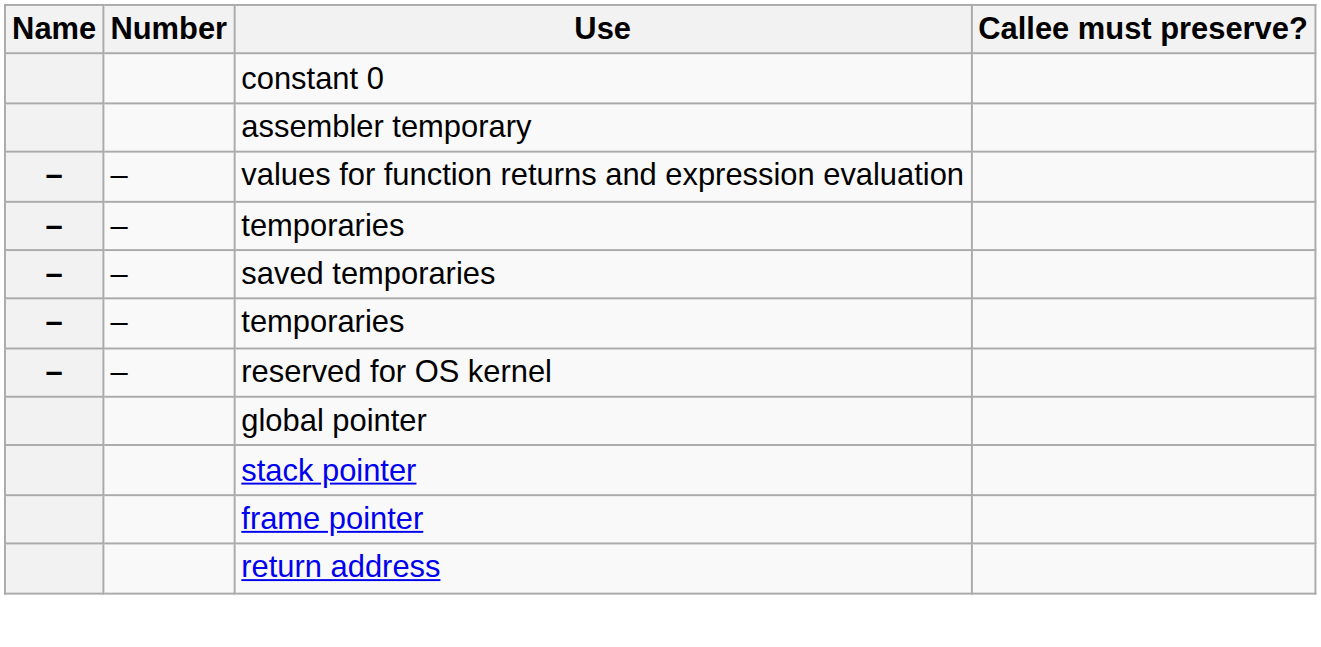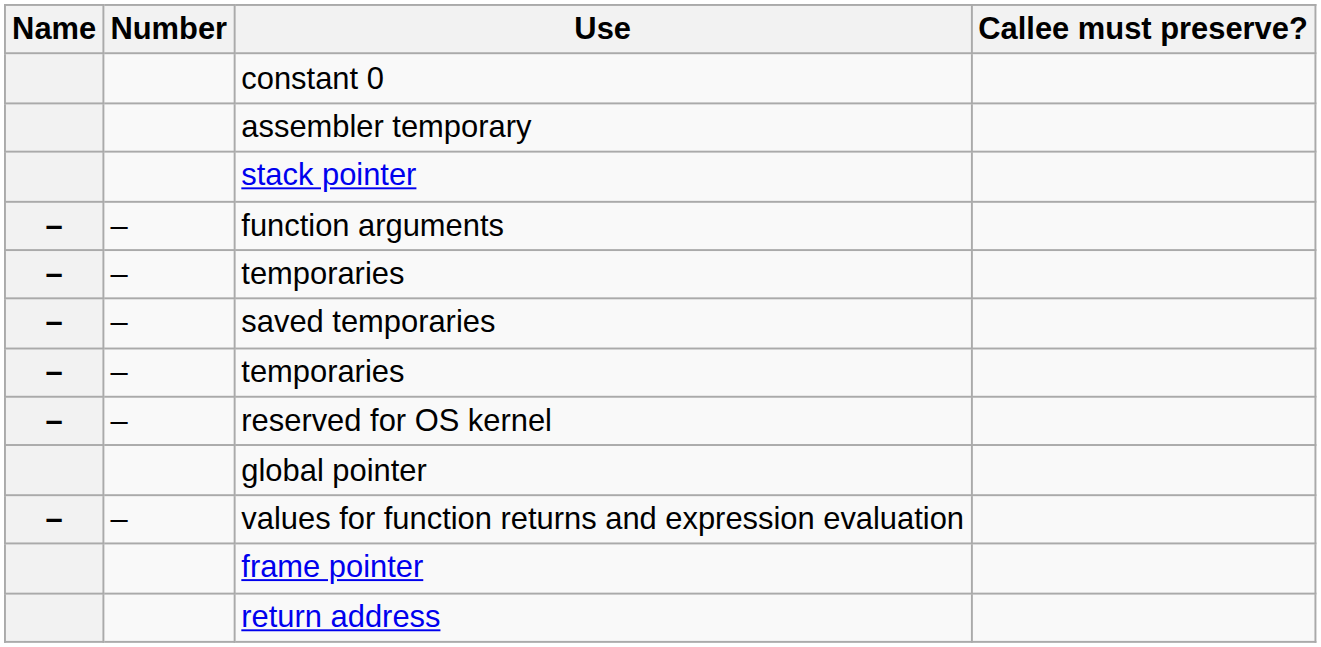rows swapped: values for function returns and expression evaluation <-> stack pointer
+ row: – | – | function arguments
